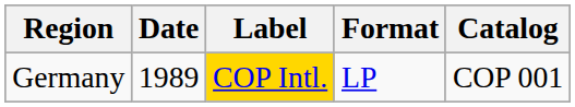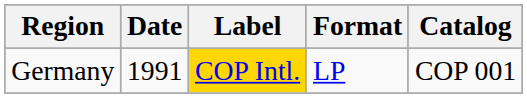Germany | Date: 1989 -> 1991
